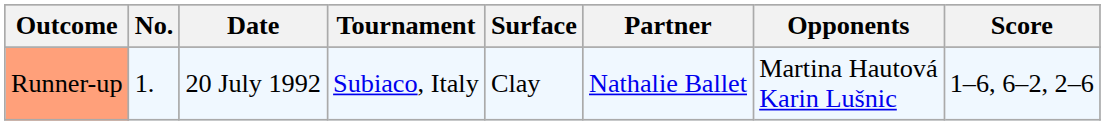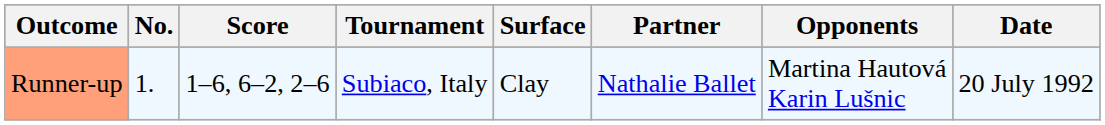columns swapped: Date <-> Score
